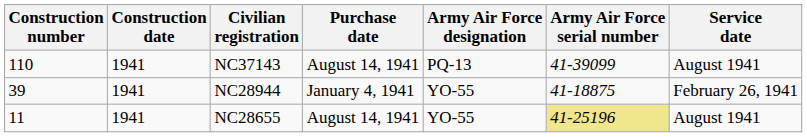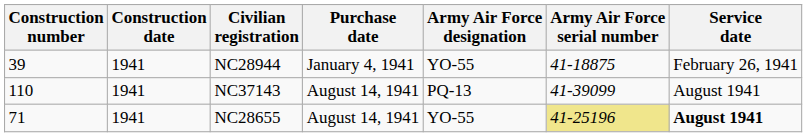rows swapped: NC28944 <-> NC37143
NC28655 | Construction number: 11 -> 71
NC28655 | Service date: normal -> bold
